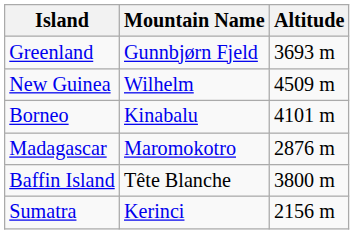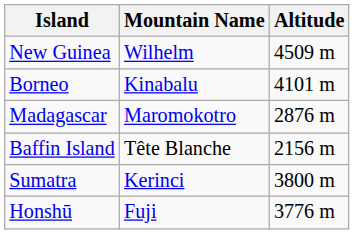- row: Greenland | Gunnbjørn Fjeld | 3693 m
Baffin Island | Altitude: 3800 m -> 2156 m
Sumatra | Altitude: 2156 m -> 3800 m
+ row: Honshū | Fuji | 3776 m
